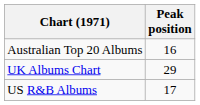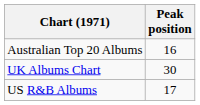UK Albums Chart | Peak position: 29 -> 30
